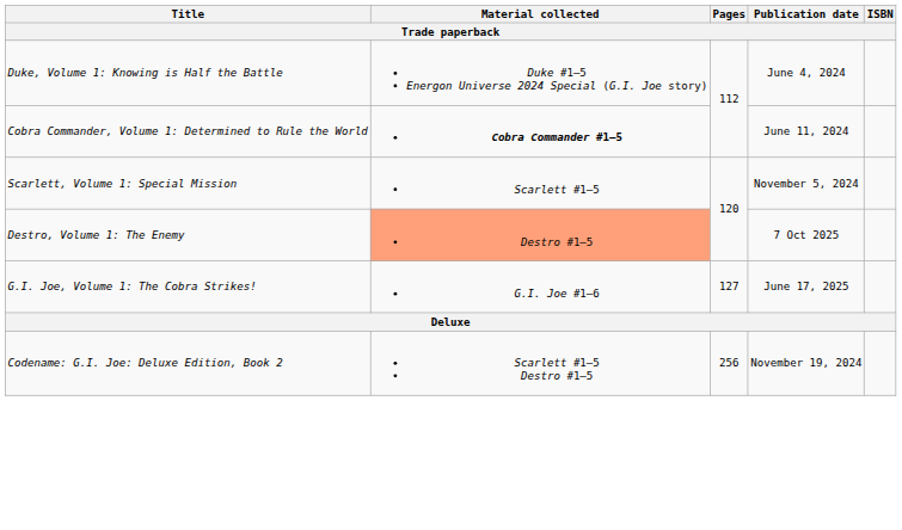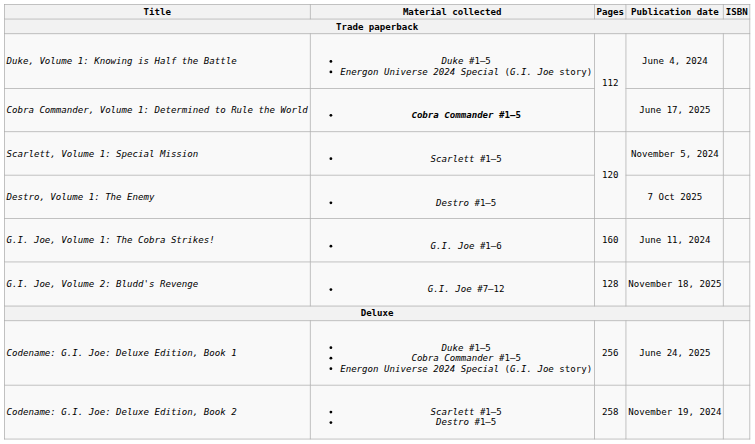Cobra Commander, Volume 1: Determined to Rule the World | Publication date: June 11, 2024 -> June 17, 2025
Destro, Volume 1: The Enemy | Material collected: lightsalmon background -> no background
G.I. Joe, Volume 1: The Cobra Strikes! | Pages: 127 -> 160
G.I. Joe, Volume 1: The Cobra Strikes! | Publication date: June 17, 2025 -> June 11, 2024
+ row: G.I. Joe, Volume 2: Bludd's Revenge | G.I. Joe #7–12 | 128 | November 18, 2025
+ row: Codename: G.I. Joe: Deluxe Edition, Book 1 | Duke #1–5 Cobra Commander #1–5 Energon Universe 2024 Special (G.I. Joe story) | 256 | June 24, 2025
Codename: G.I. Joe: Deluxe Edition, Book 2 | Pages: 256 -> 258
